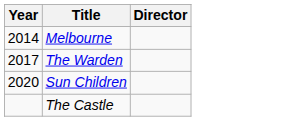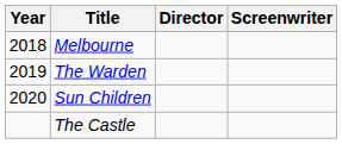+ column: Screenwriter
Melbourne | Year: 2014 -> 2018
The Warden | Year: 2017 -> 2019
